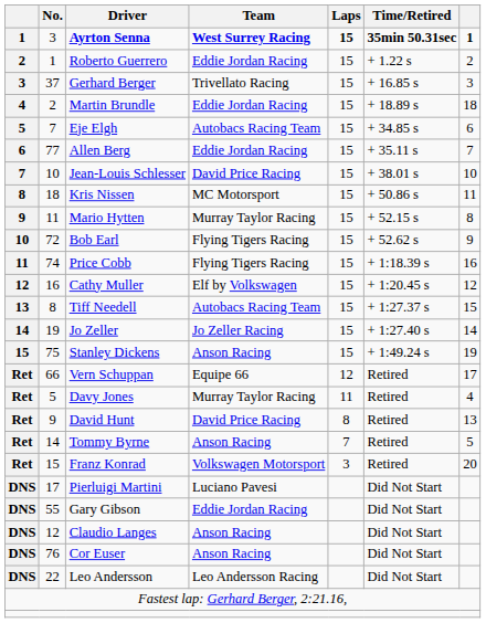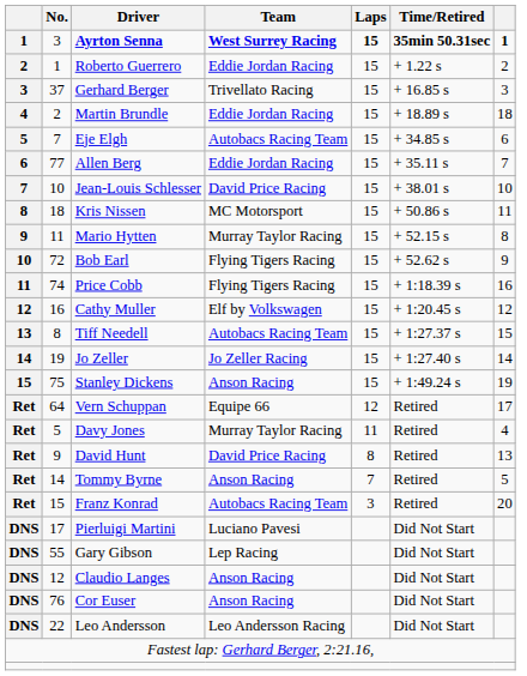Vern Schuppan | No.: 66 -> 64
Franz Konrad | Team: Volkswagen Motorsport -> Autobacs Racing Team
Gary Gibson | Team: Eddie Jordan Racing -> Lep Racing
